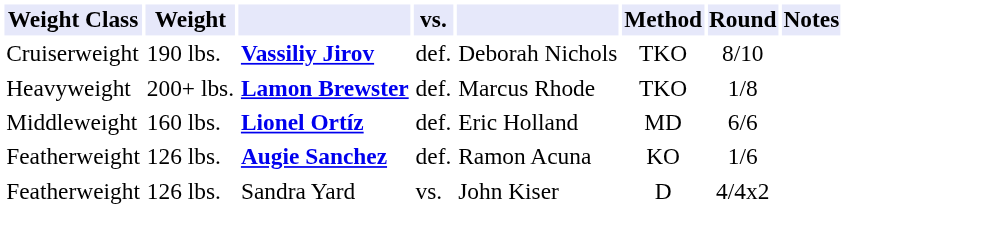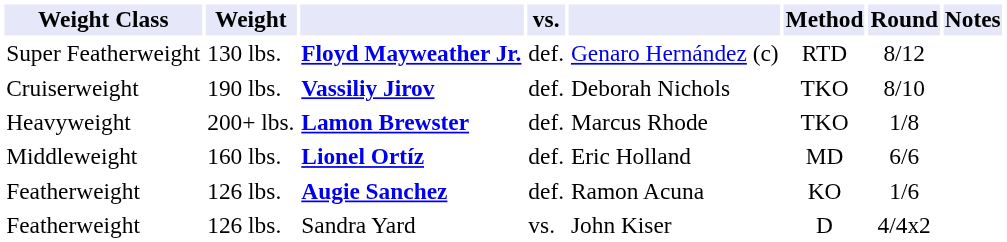+ row: Super Featherweight | 130 lbs. | Floyd Mayweather Jr. | def. | Genaro Hernández (c) | RTD | 8/12
